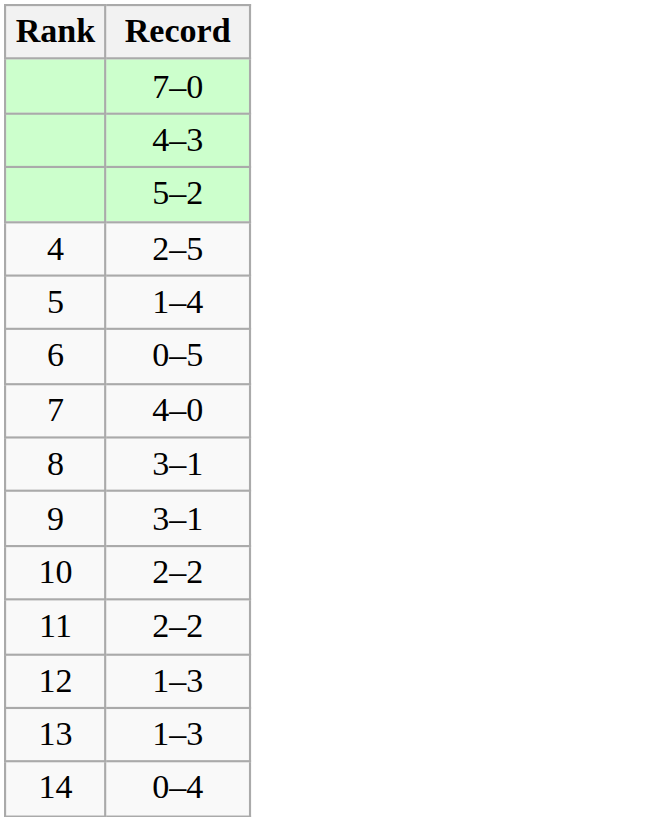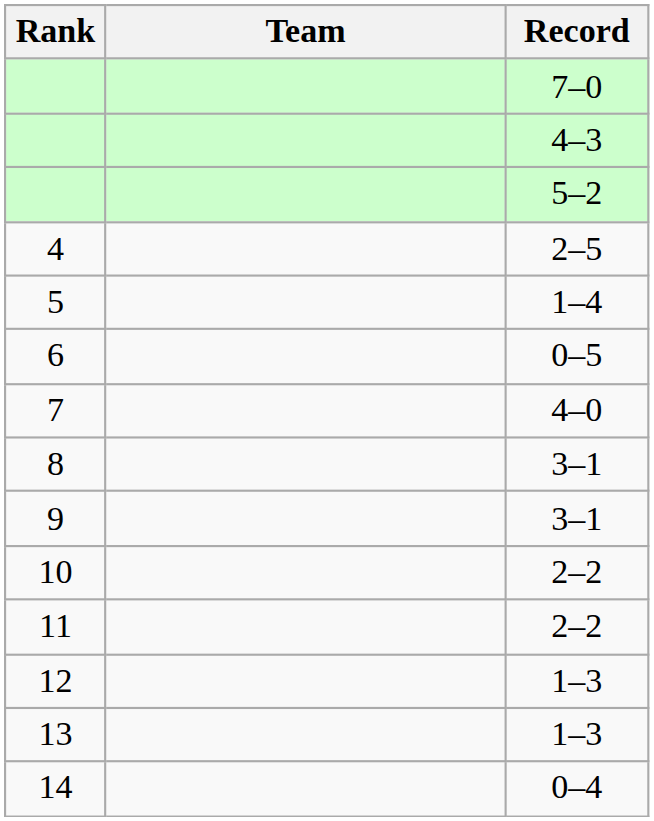+ column: Team
